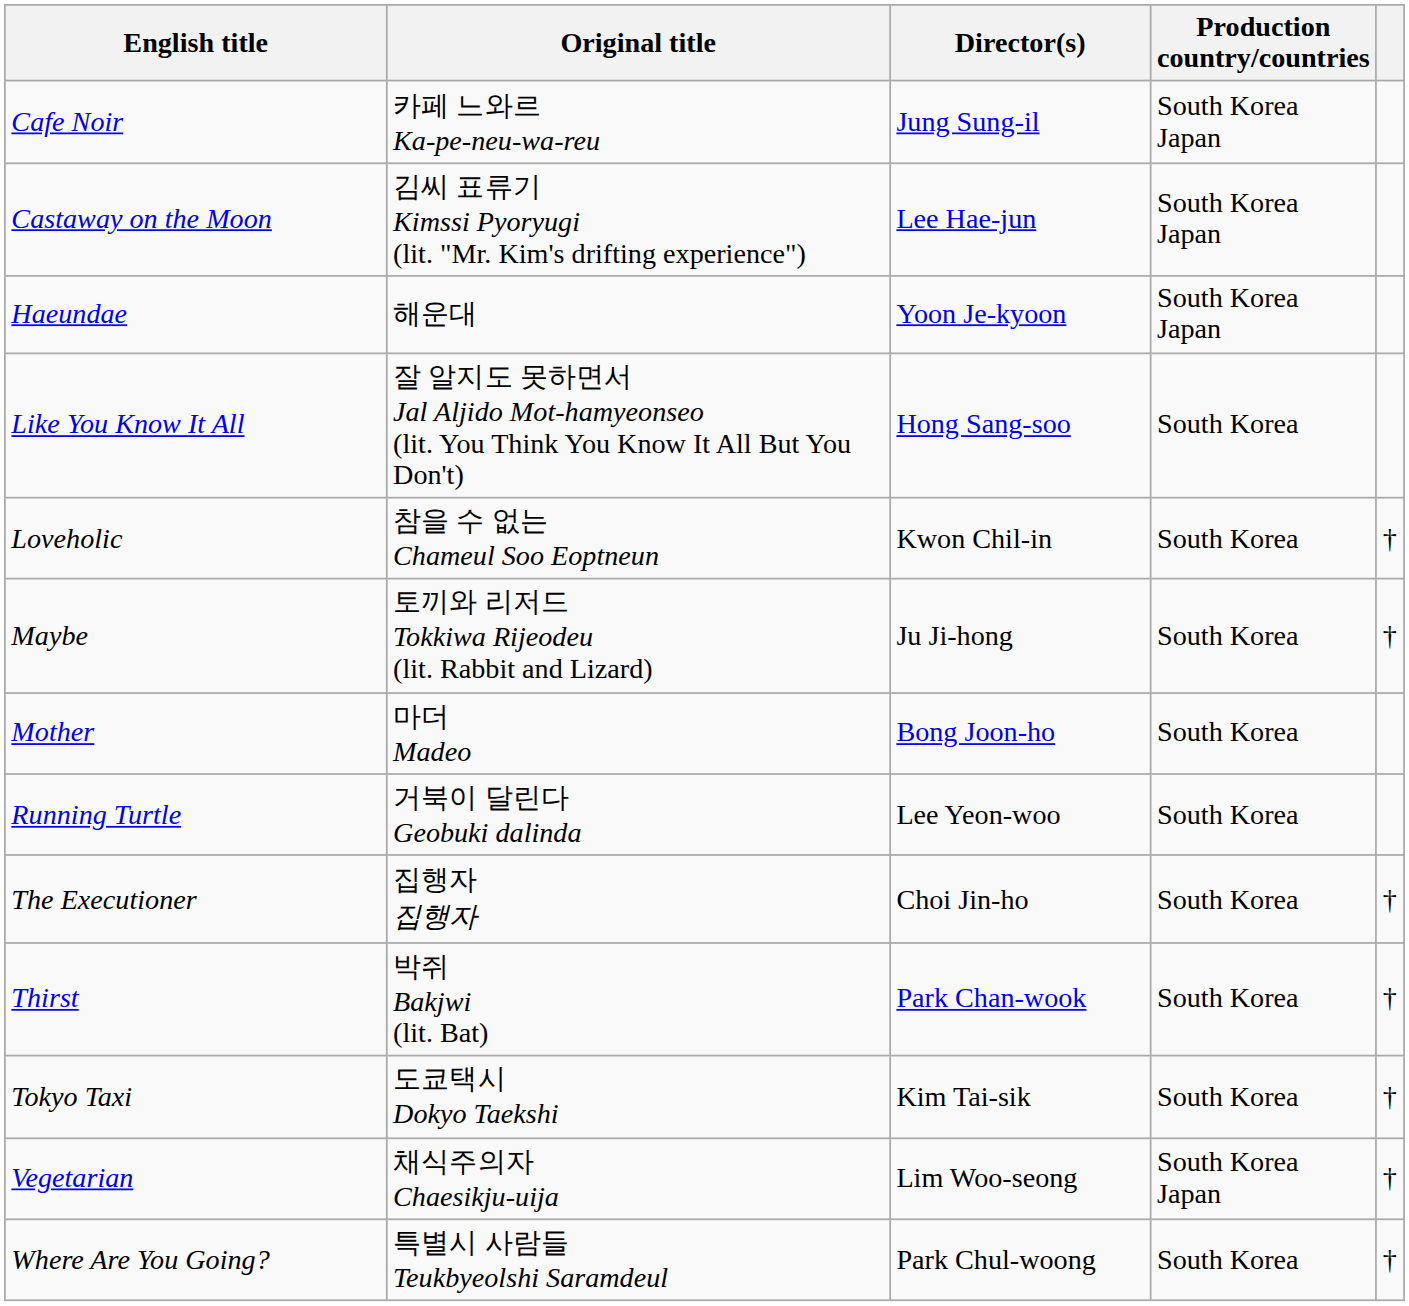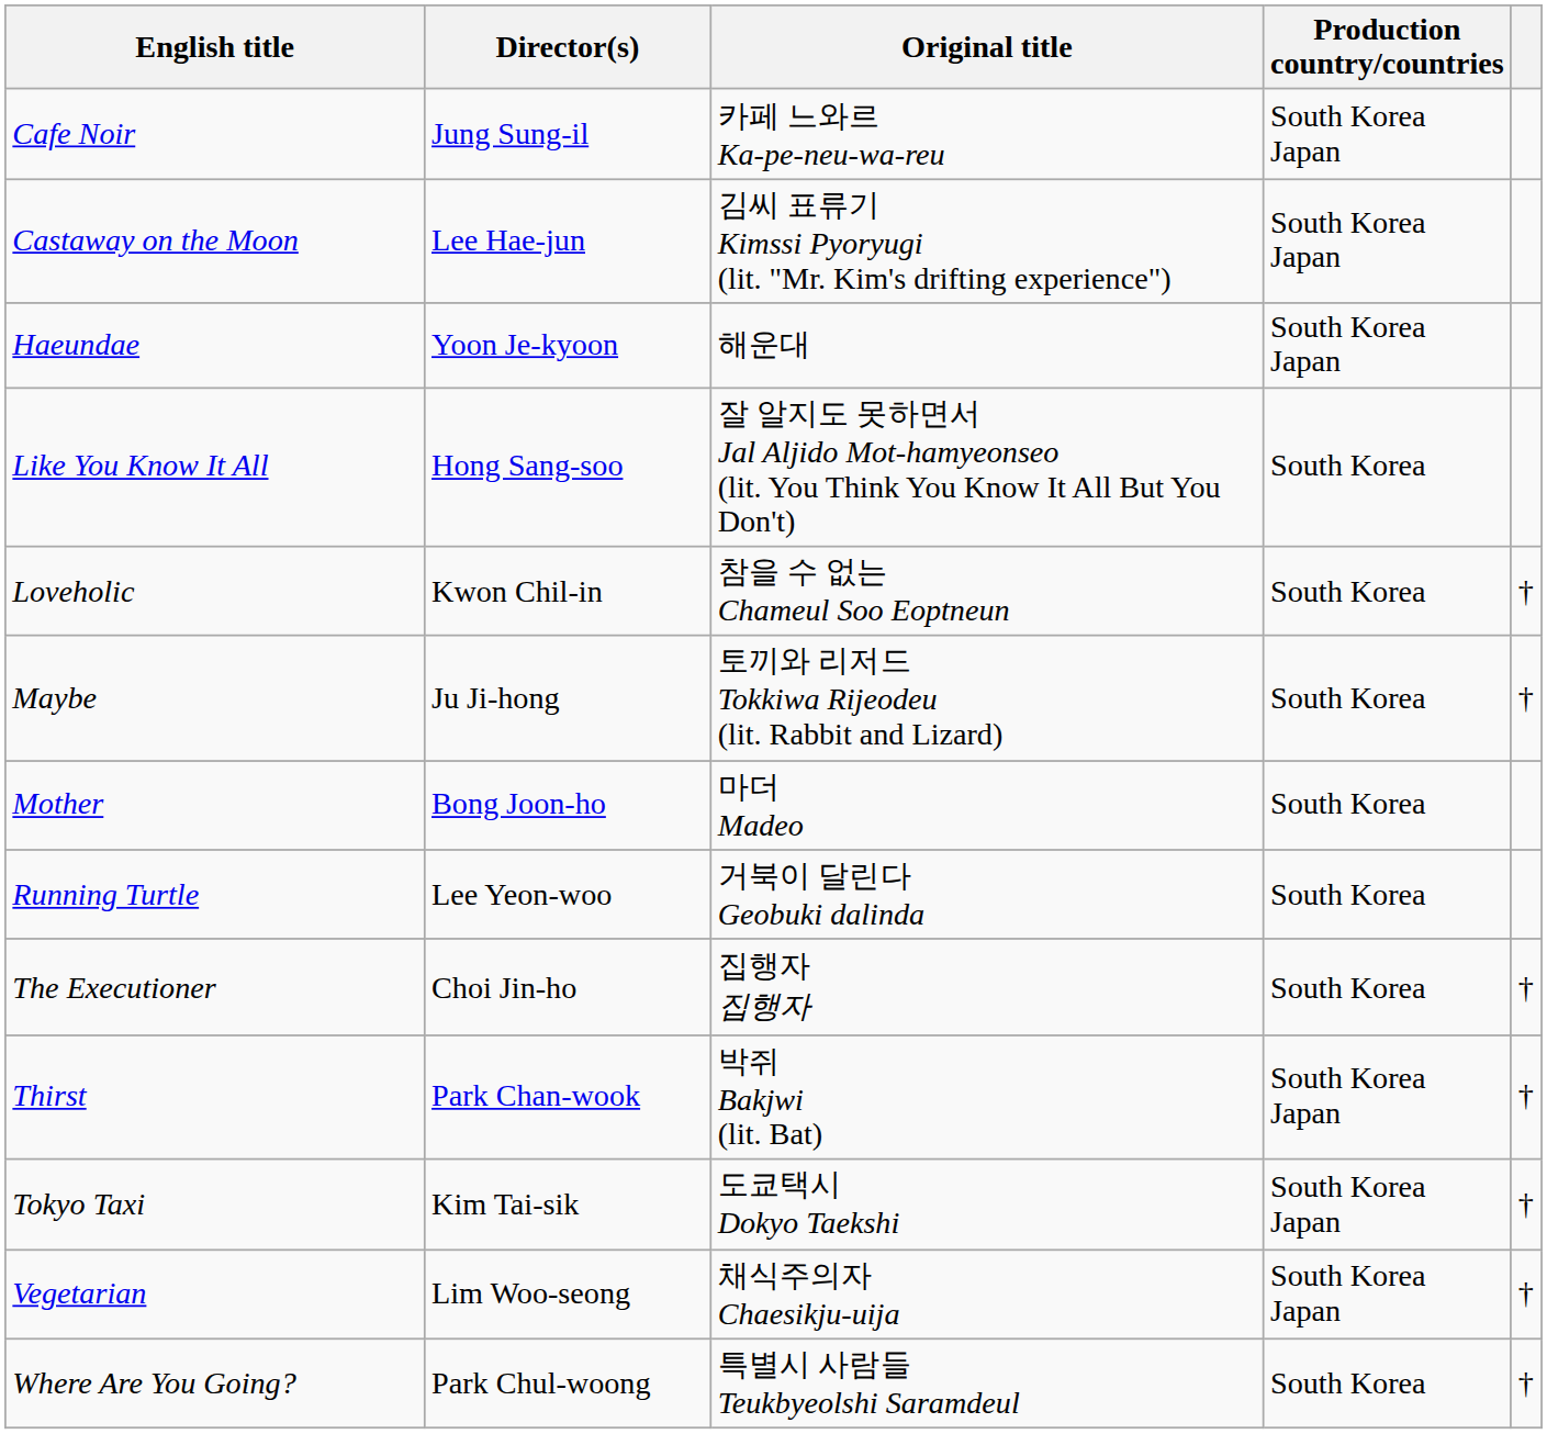columns swapped: Original title <-> Director(s)
Thirst | Production country/countries: South Korea -> South Korea Japan
Tokyo Taxi | Production country/countries: South Korea -> South Korea Japan
